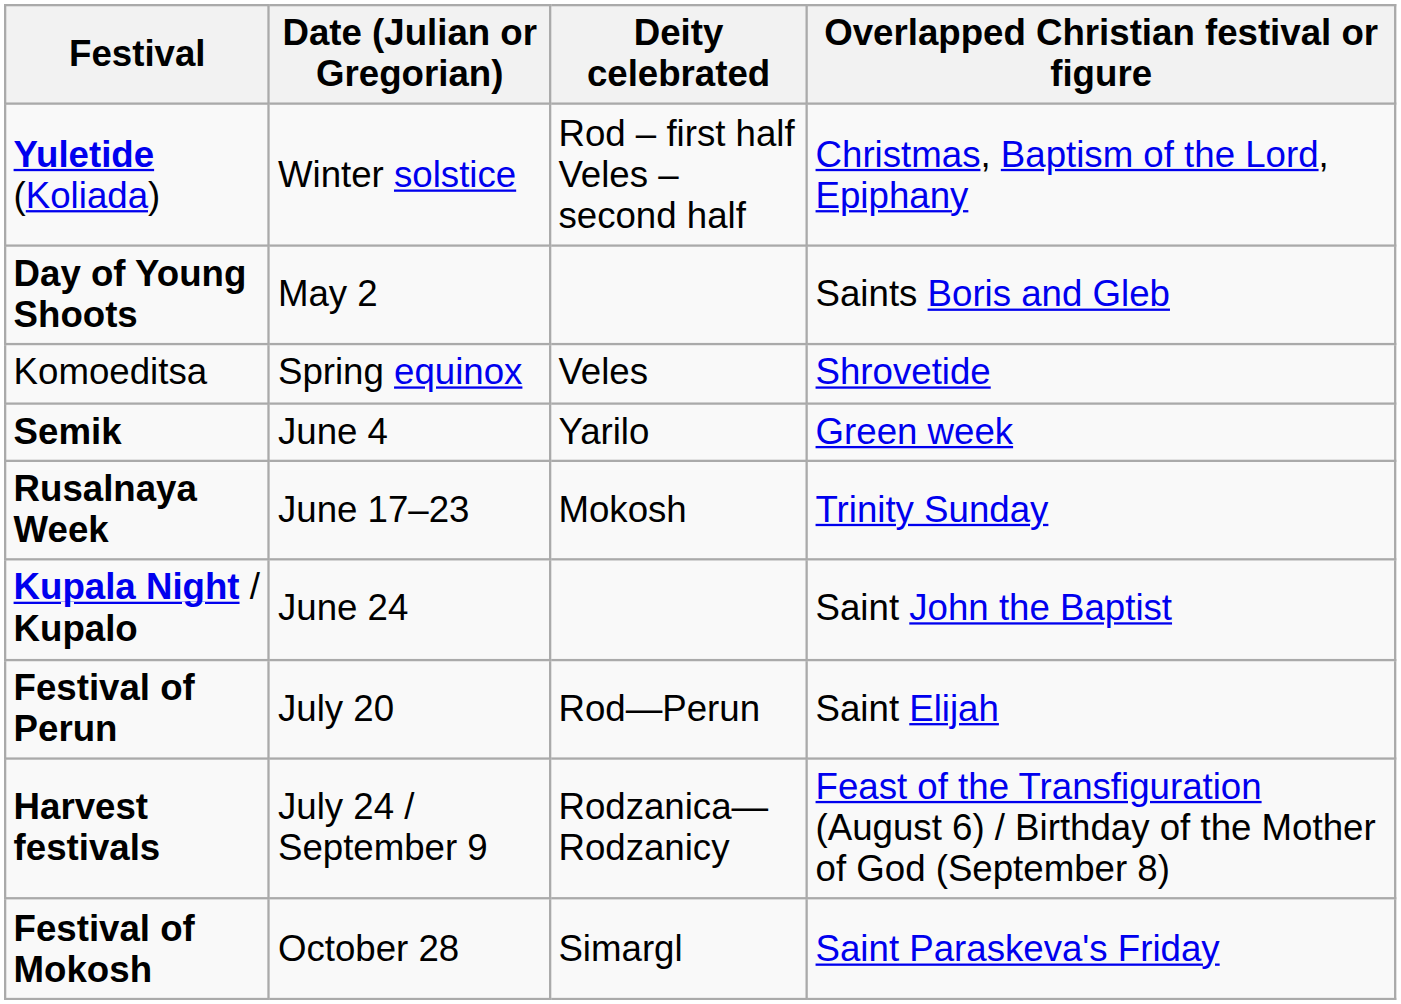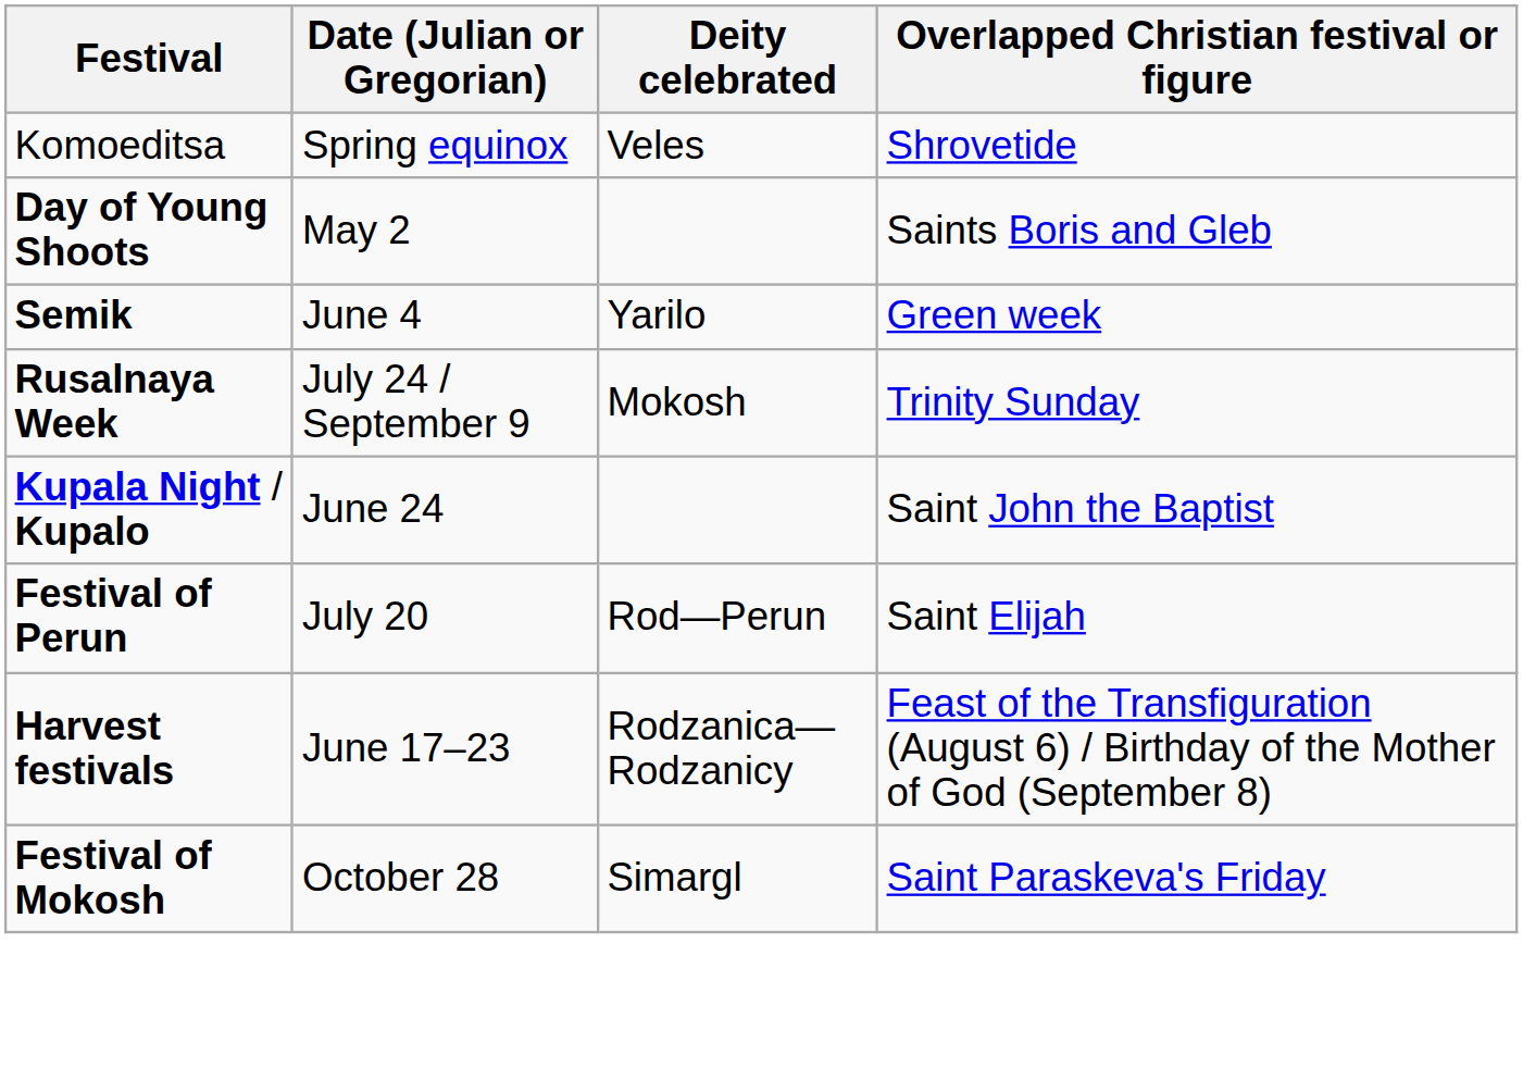- row: Yuletide (Koliada) | Winter solstice | Rod – first half Veles – second half | Christmas, Baptism of the Lord, Epiphany
rows swapped: Komoeditsa <-> Day of Young Shoots
Rusalnaya Week | Date (Julian or Gregorian): June 17–23 -> July 24 / September 9
Harvest festivals | Date (Julian or Gregorian): July 24 / September 9 -> June 17–23
